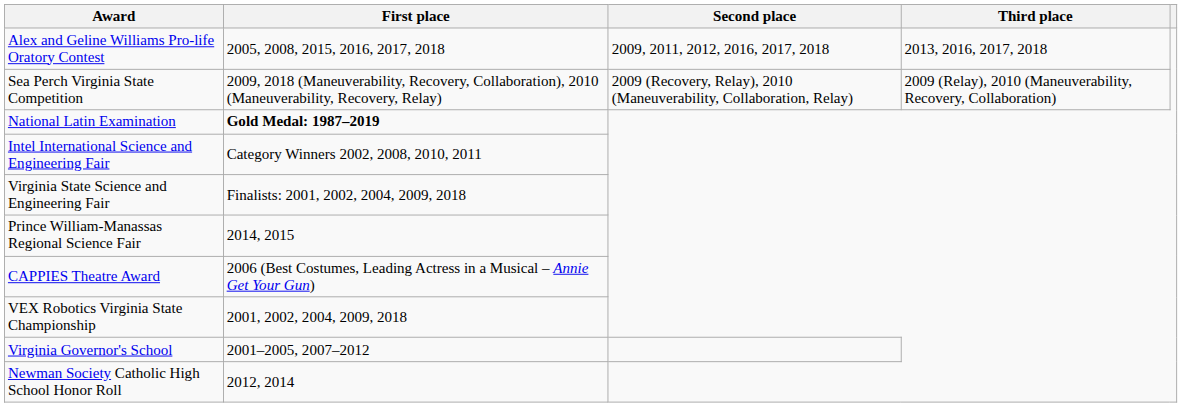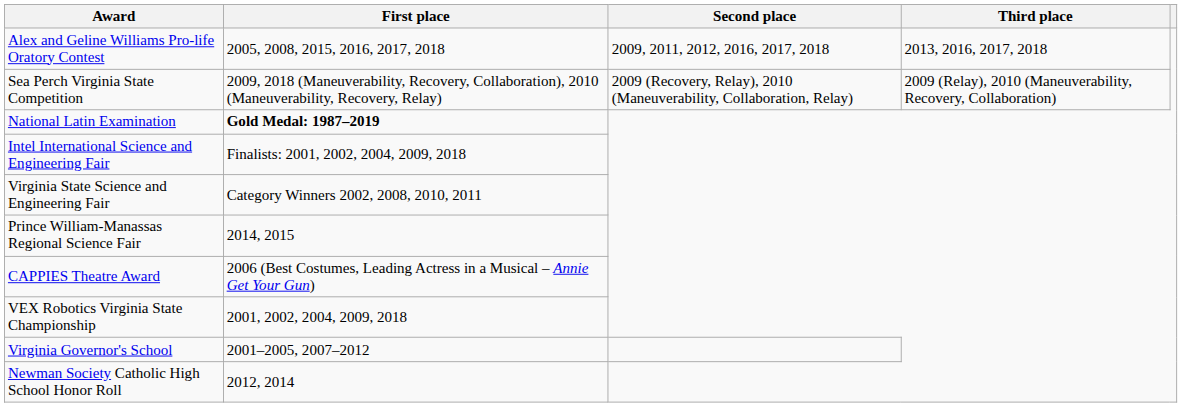Intel International Science and Engineering Fair | First place: Category Winners 2002, 2008, 2010, 2011 -> Finalists: 2001, 2002, 2004, 2009, 2018
Virginia State Science and Engineering Fair | First place: Finalists: 2001, 2002, 2004, 2009, 2018 -> Category Winners 2002, 2008, 2010, 2011
